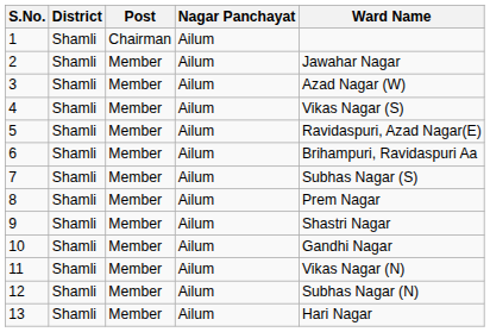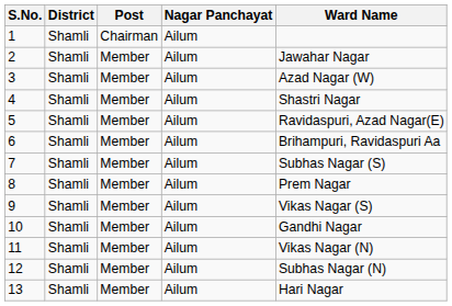4 | Ward Name: Vikas Nagar (S) -> Shastri Nagar
9 | Ward Name: Shastri Nagar -> Vikas Nagar (S)
